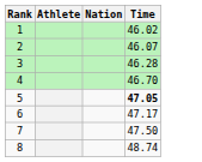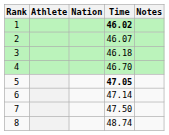+ column: Notes
1 | Time: normal -> bold
3 | Time: 46.28 -> 46.18
6 | Time: 47.17 -> 47.14
